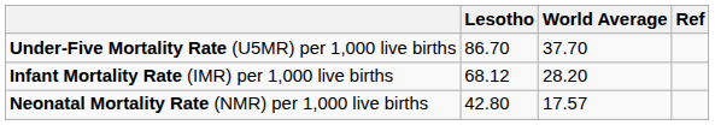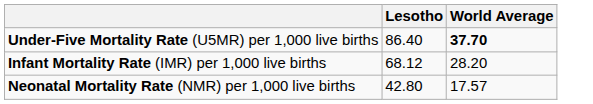- column: Ref
Under-Five Mortality Rate (U5MR) per 1,000 live births | Lesotho: 86.70 -> 86.40
Under-Five Mortality Rate (U5MR) per 1,000 live births | World Average: normal -> bold
